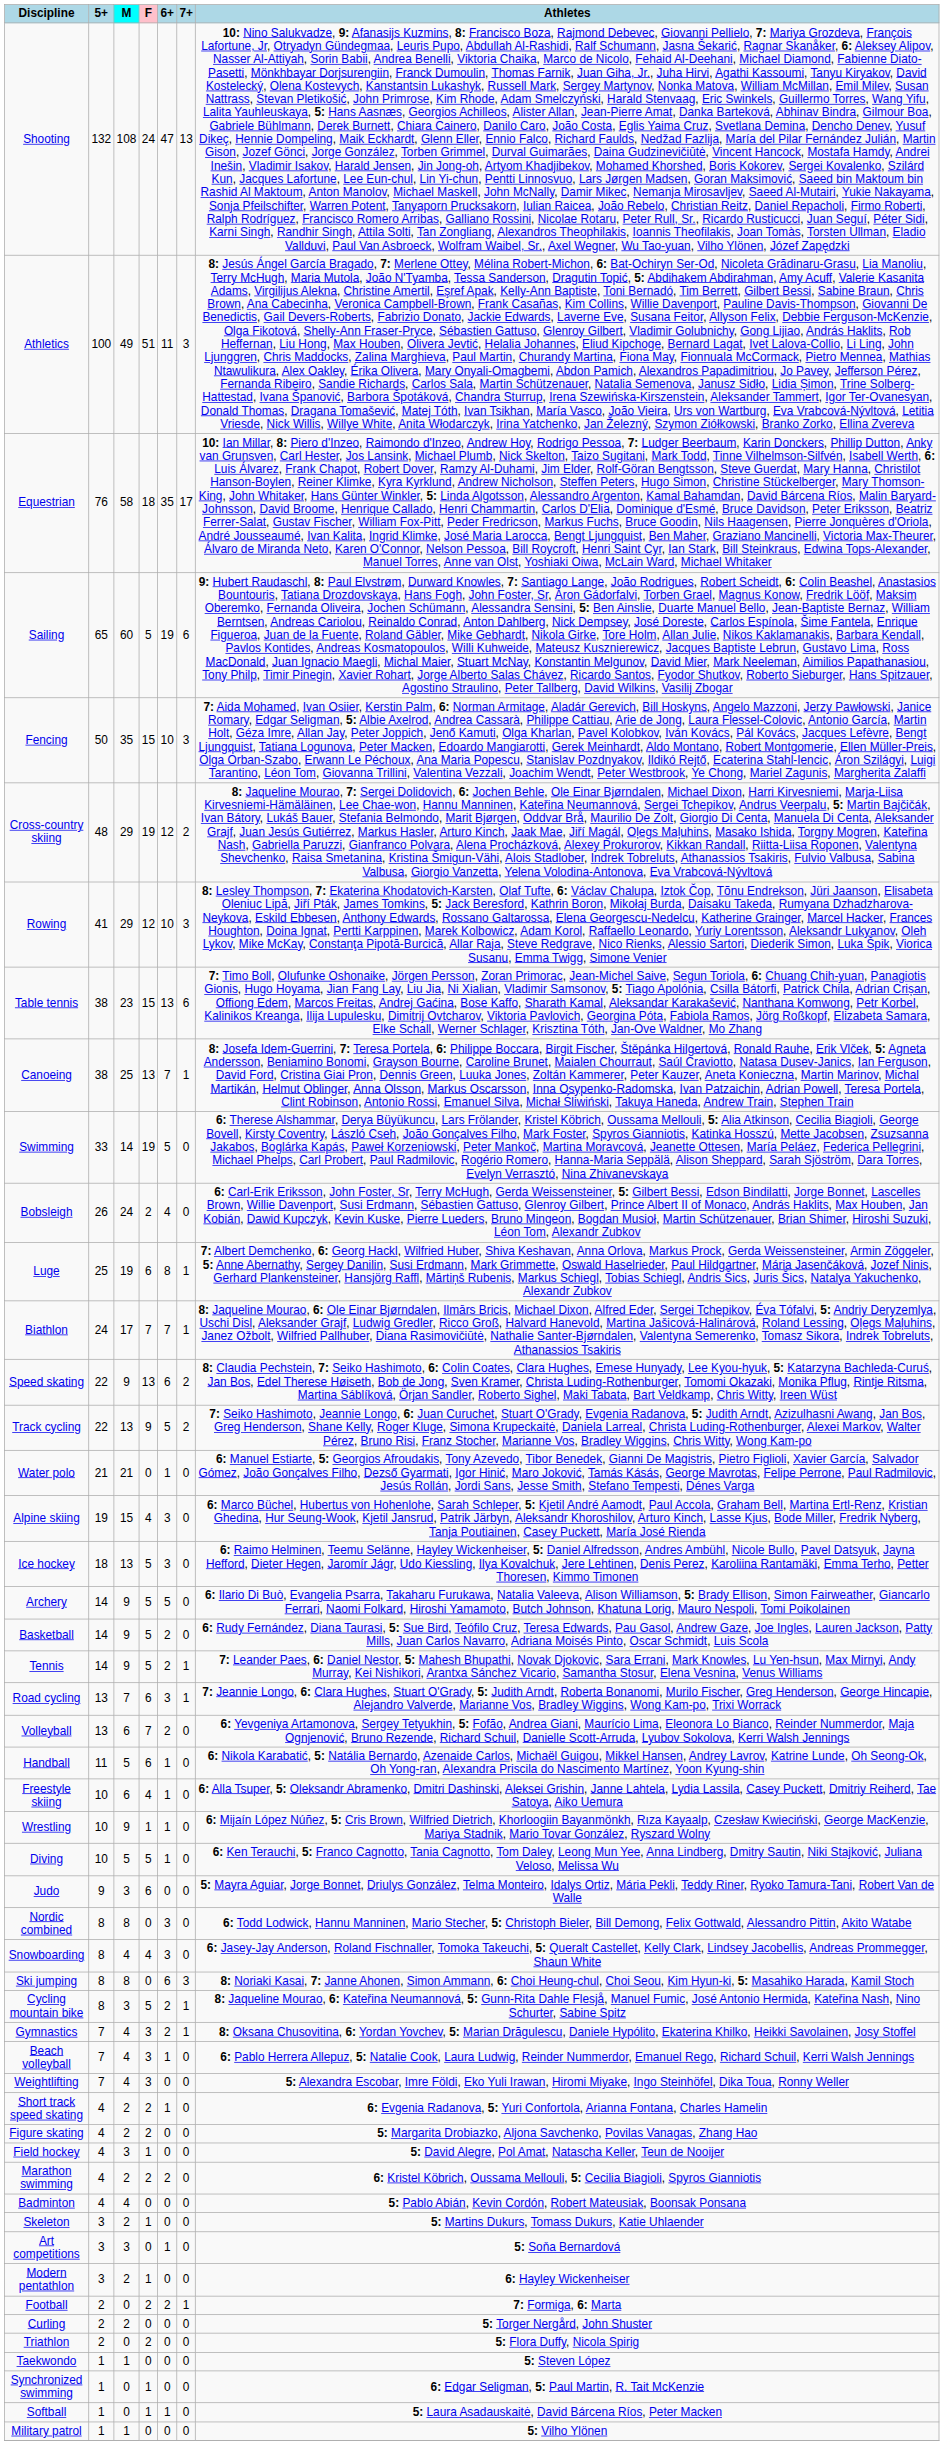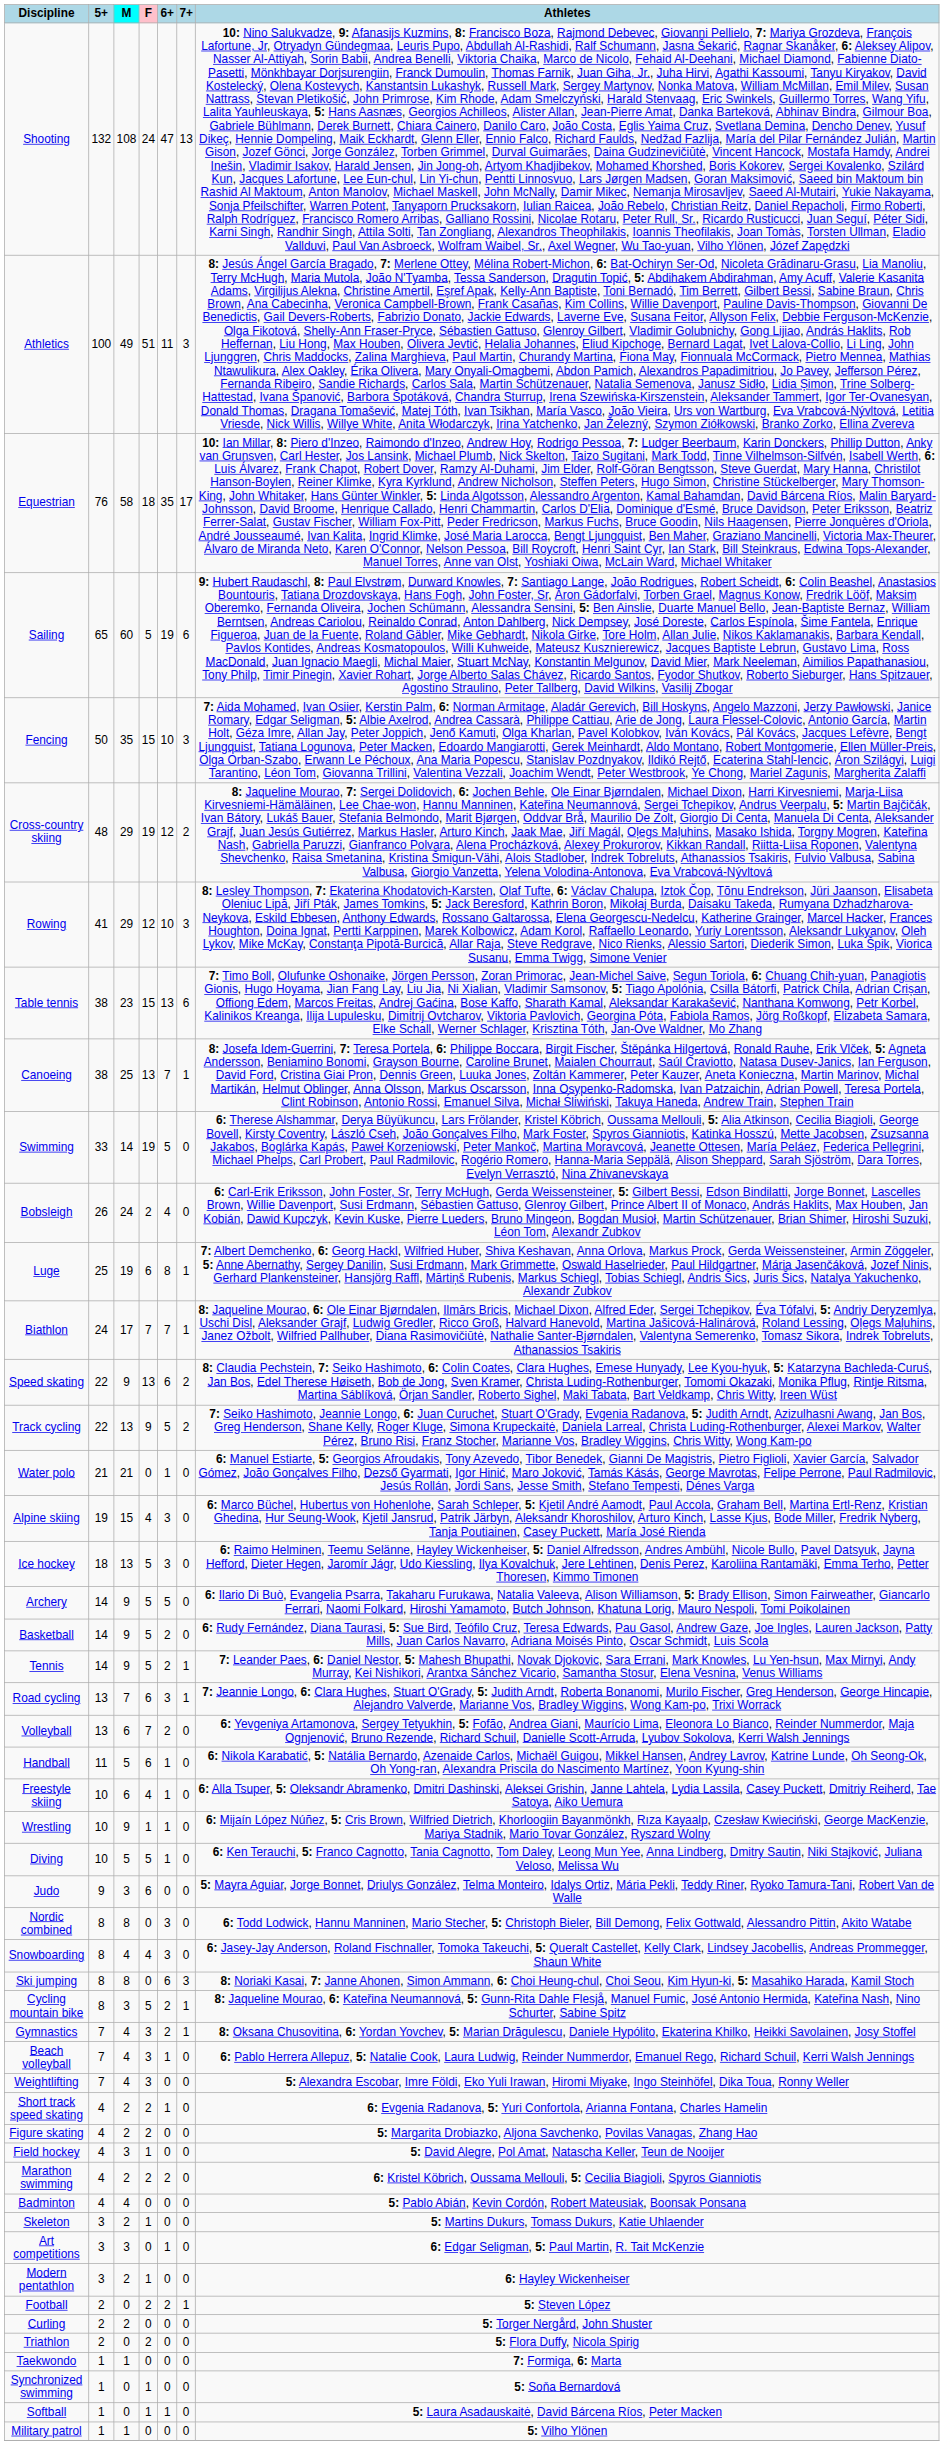Art competitions | Athletes: 5: Soňa Bernardová -> 6: Edgar Seligman, 5: Paul Martin, R. Tait McKenzie
Football | Athletes: 7: Formiga, 6: Marta -> 5: Steven López
Taekwondo | Athletes: 5: Steven López -> 7: Formiga, 6: Marta
Synchronized swimming | Athletes: 6: Edgar Seligman, 5: Paul Martin, R. Tait McKenzie -> 5: Soňa Bernardová
